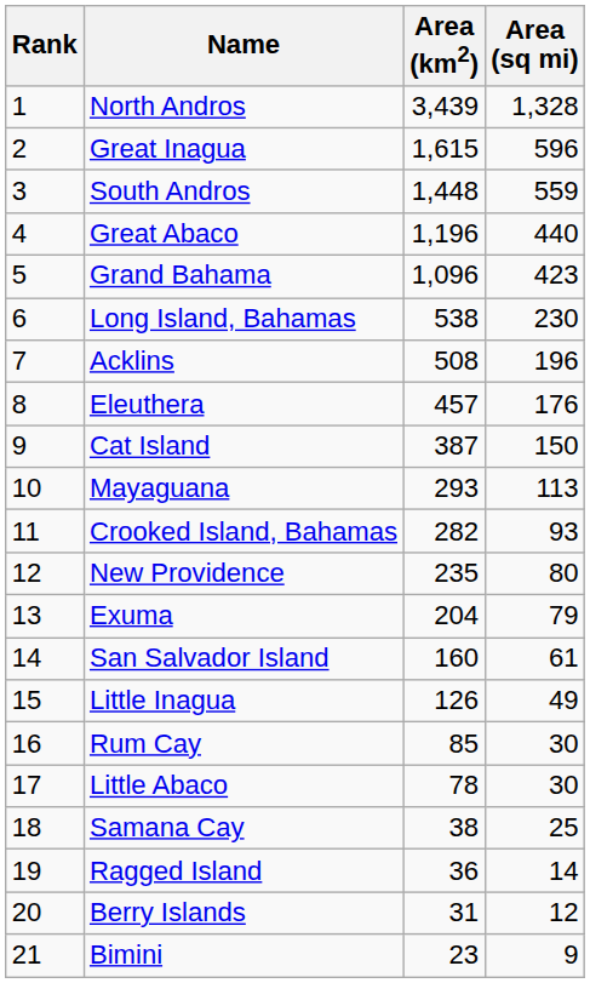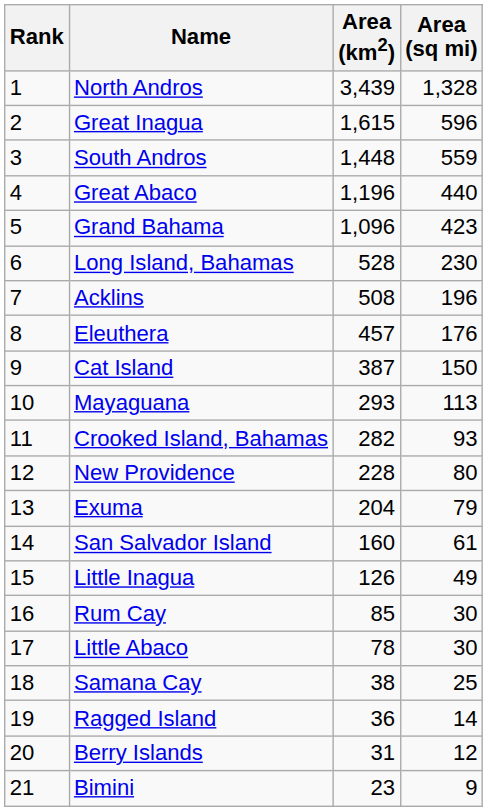Long Island, Bahamas | Area (km2): 538 -> 528
New Providence | Area (km2): 235 -> 228
